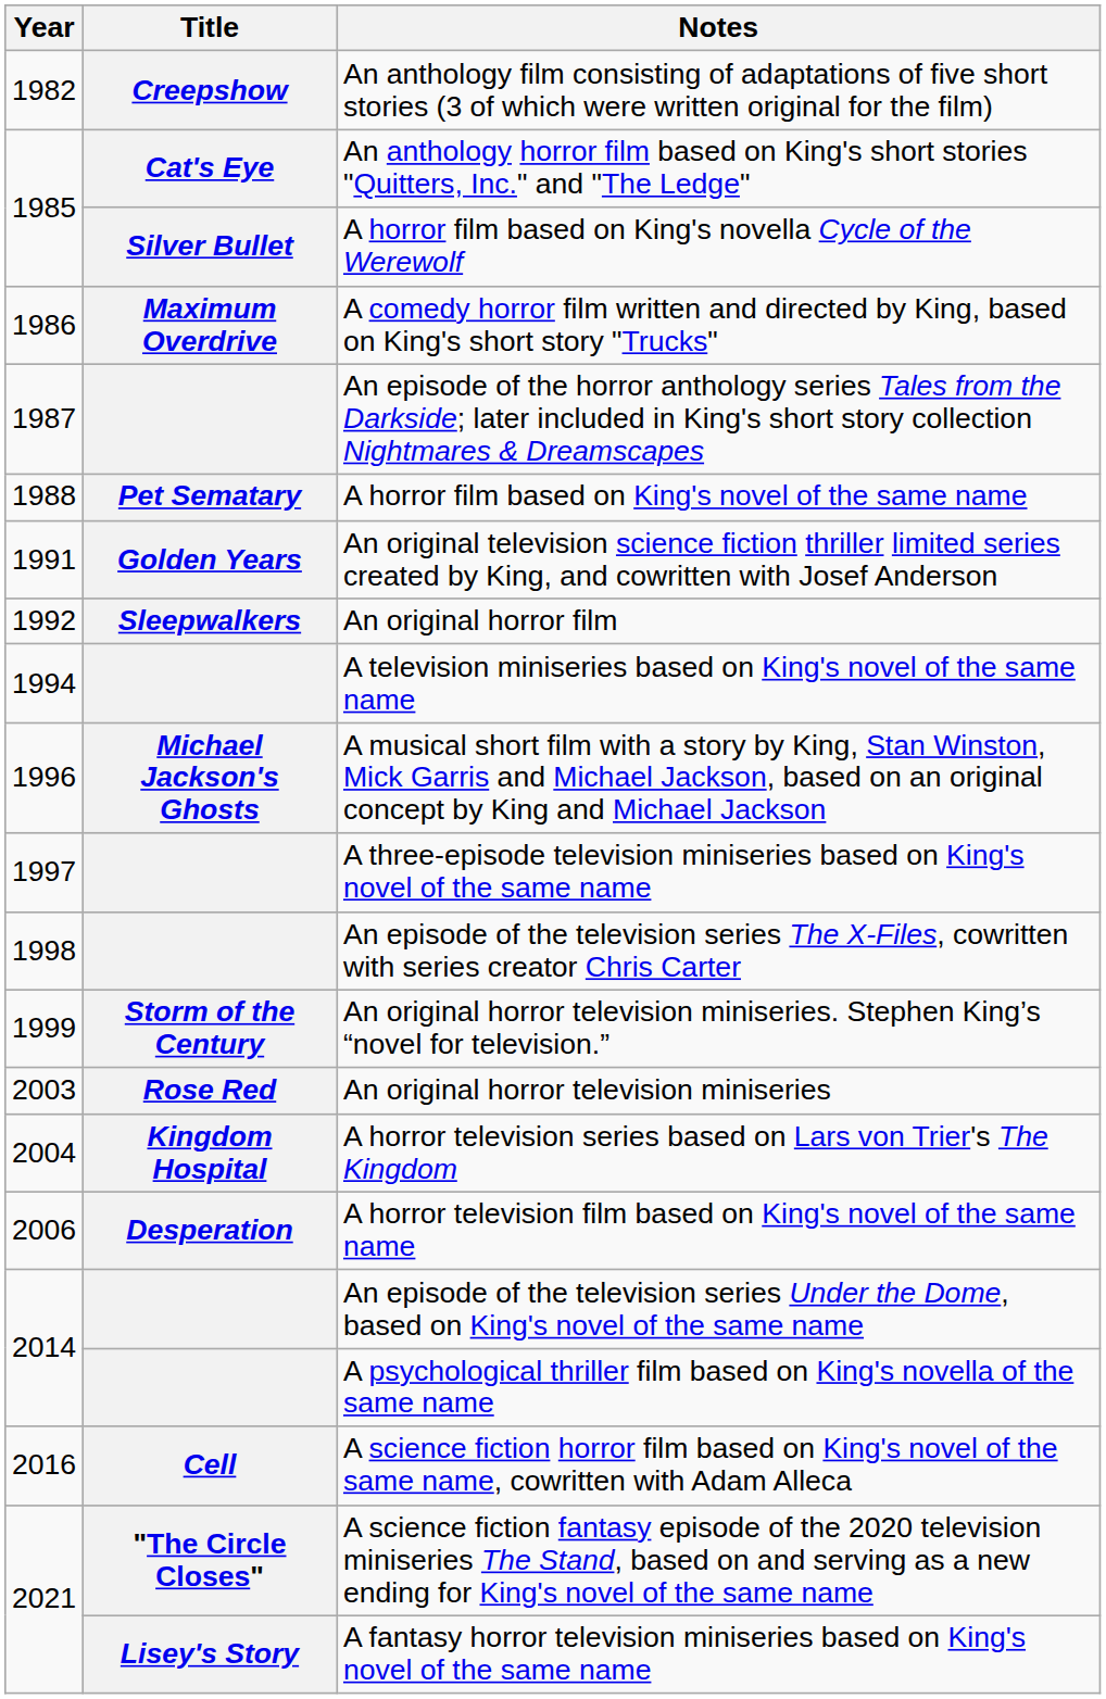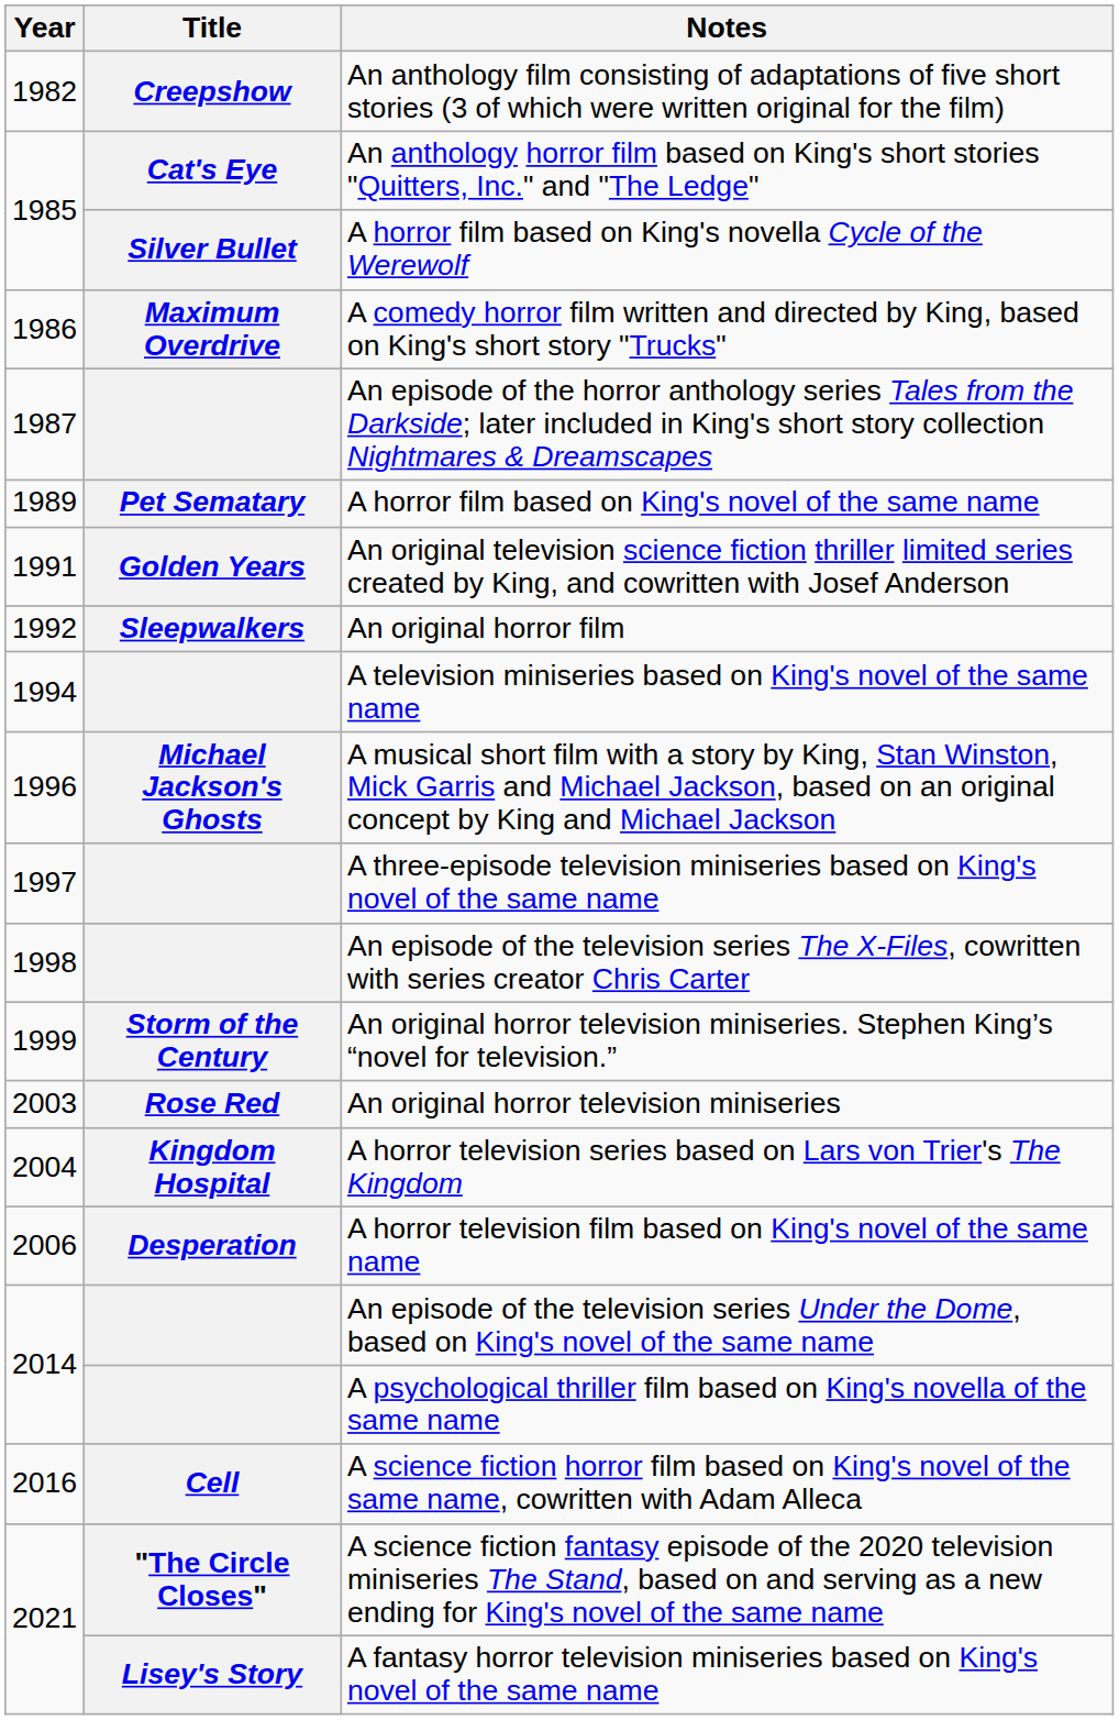A horror film based on King's novel of the same name | Year: 1988 -> 1989
